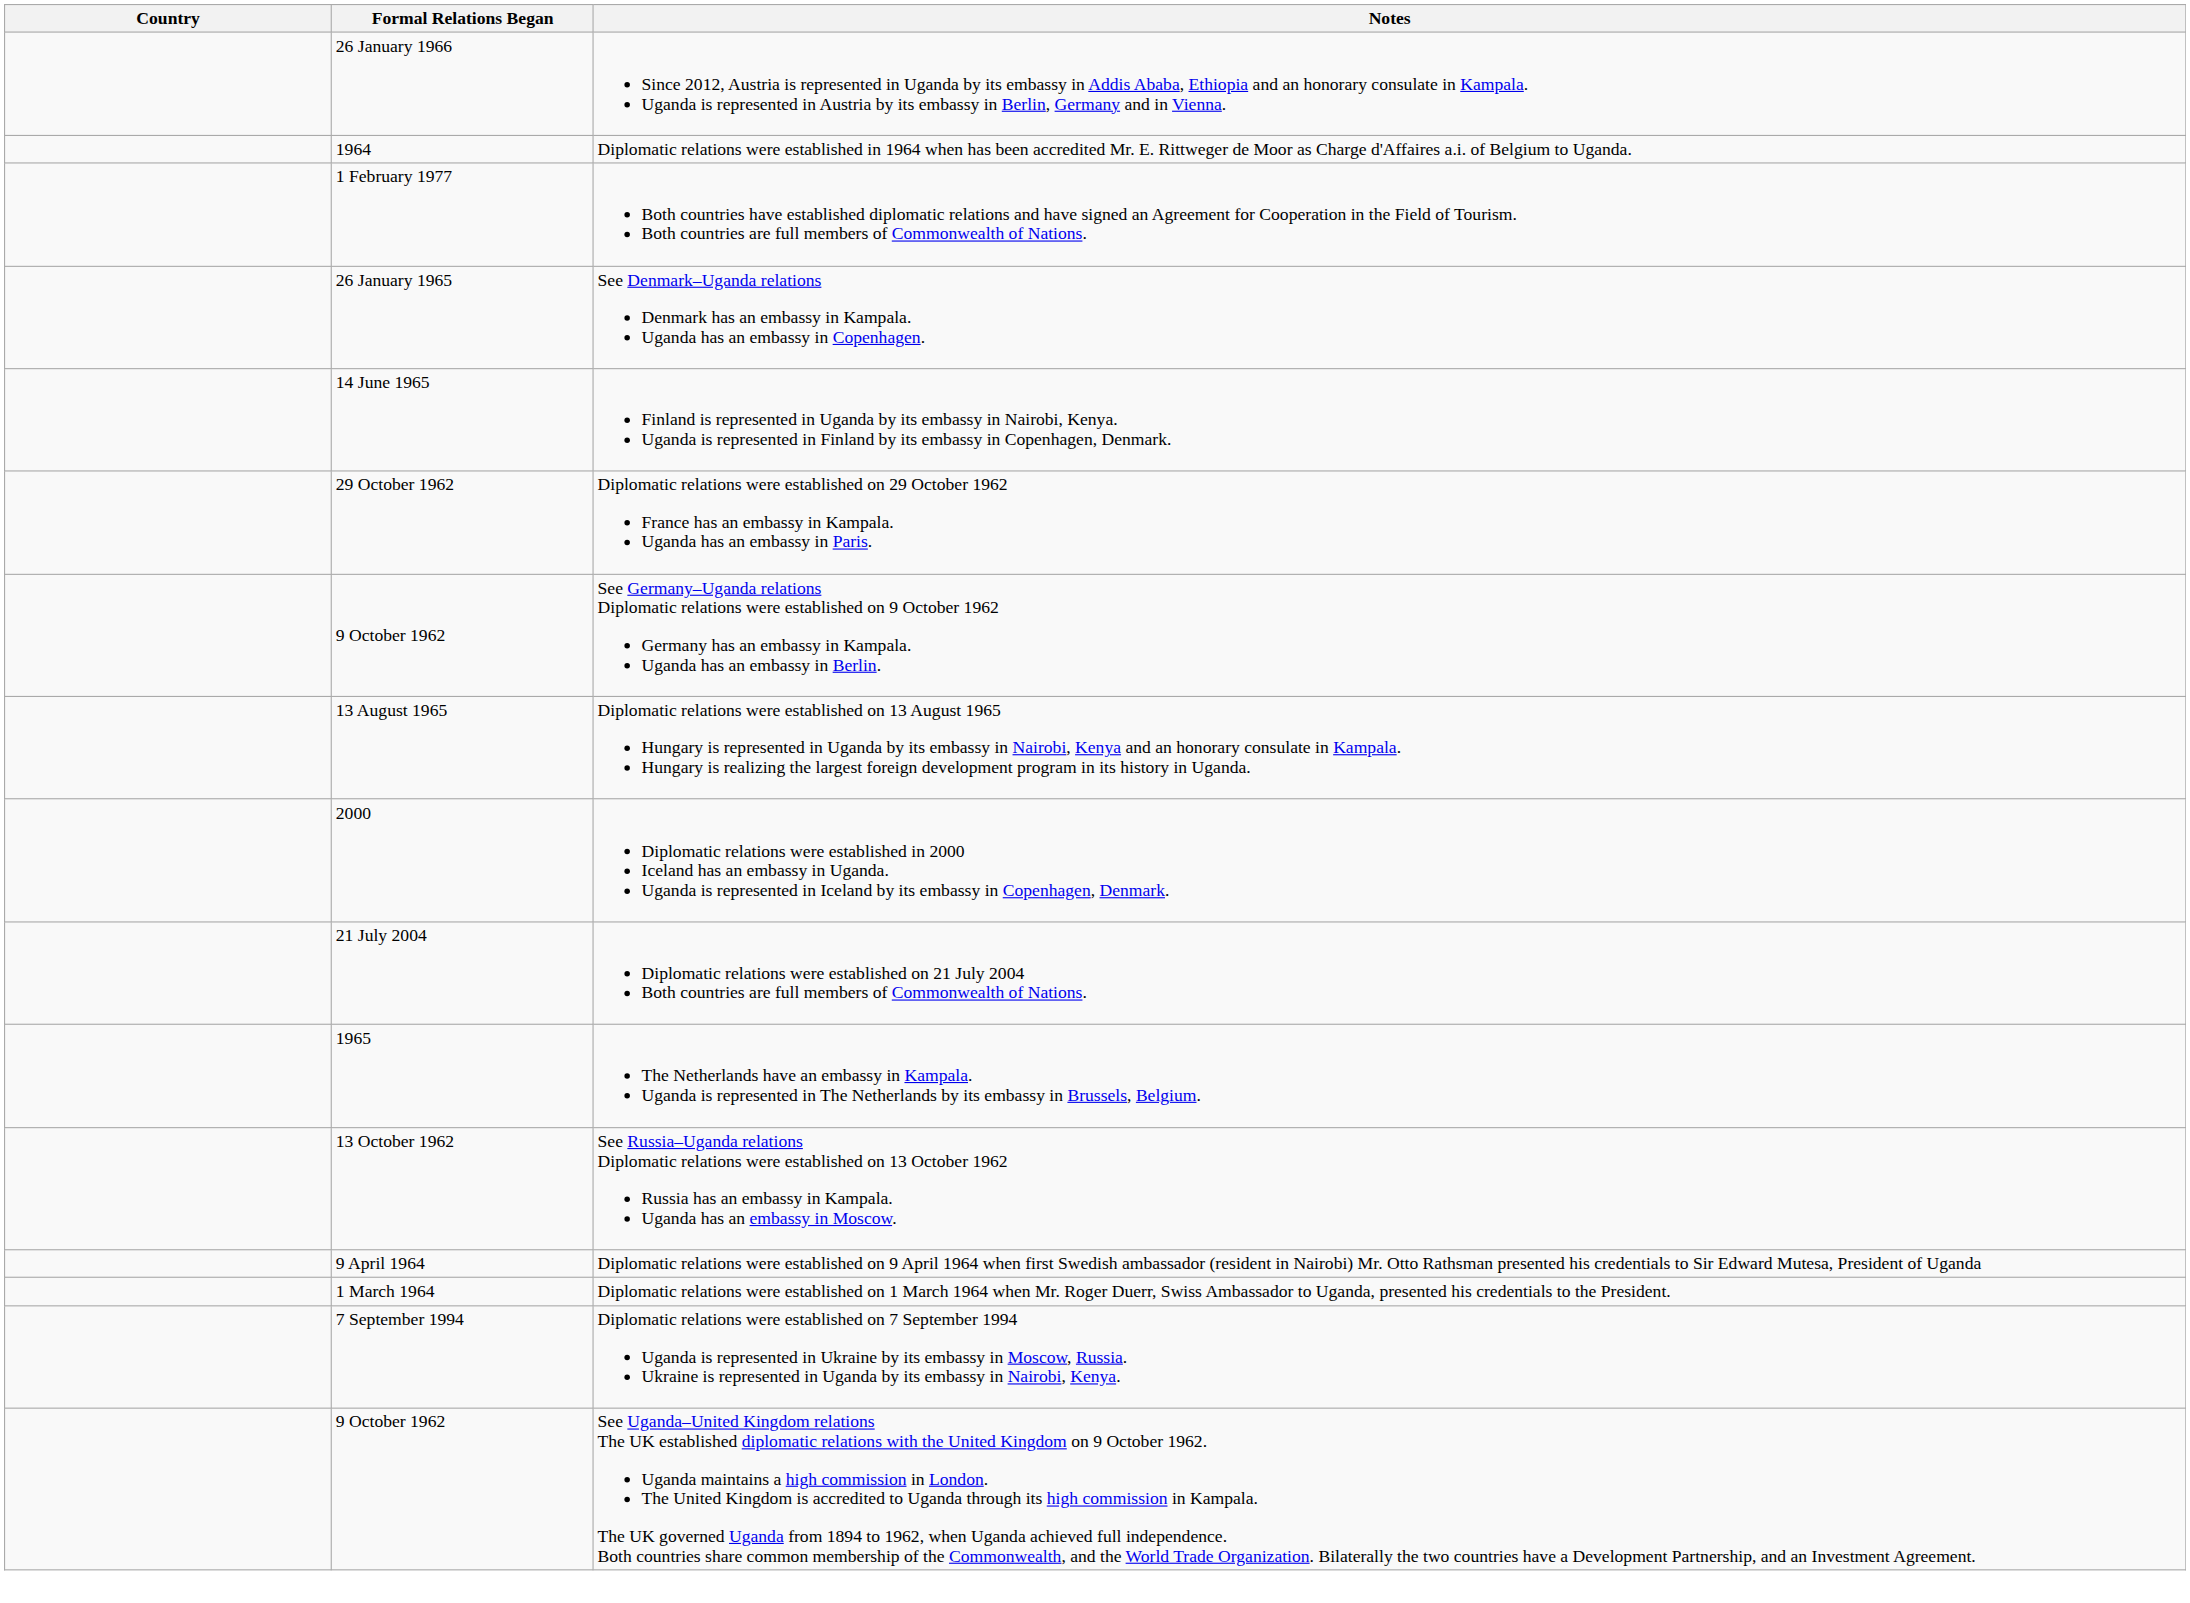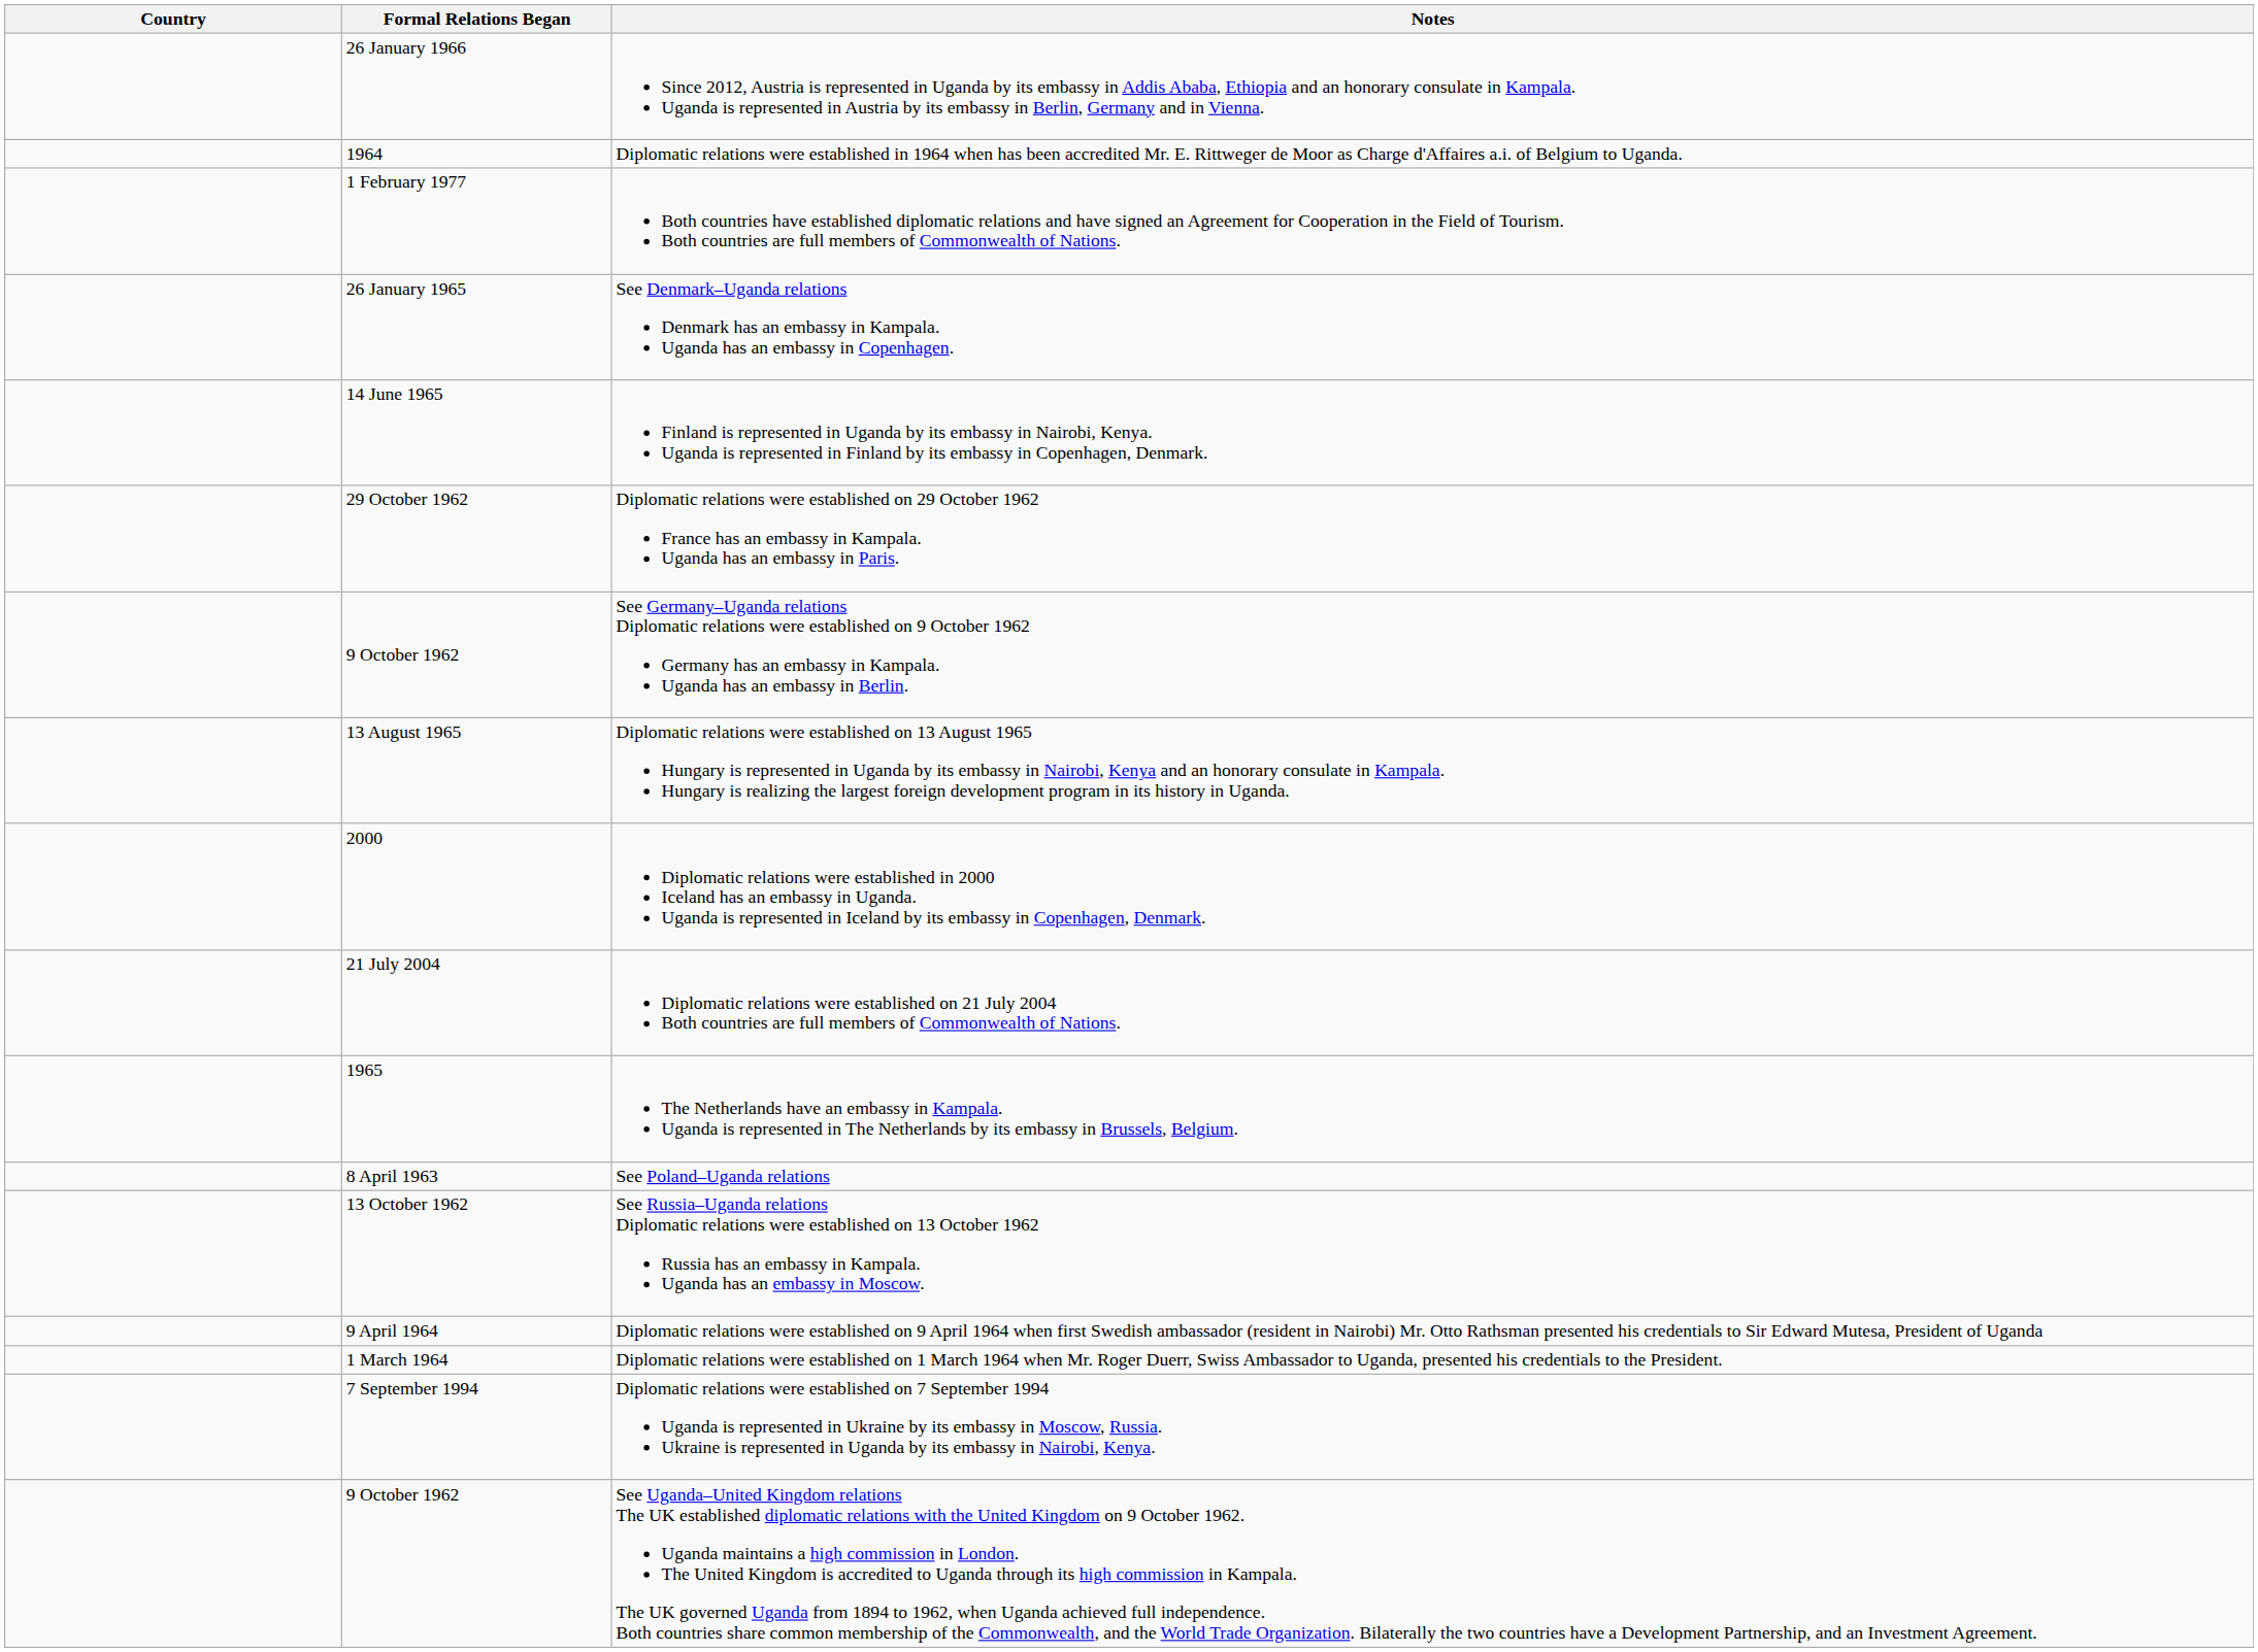+ row: 8 April 1963 | See Poland–Uganda relations
